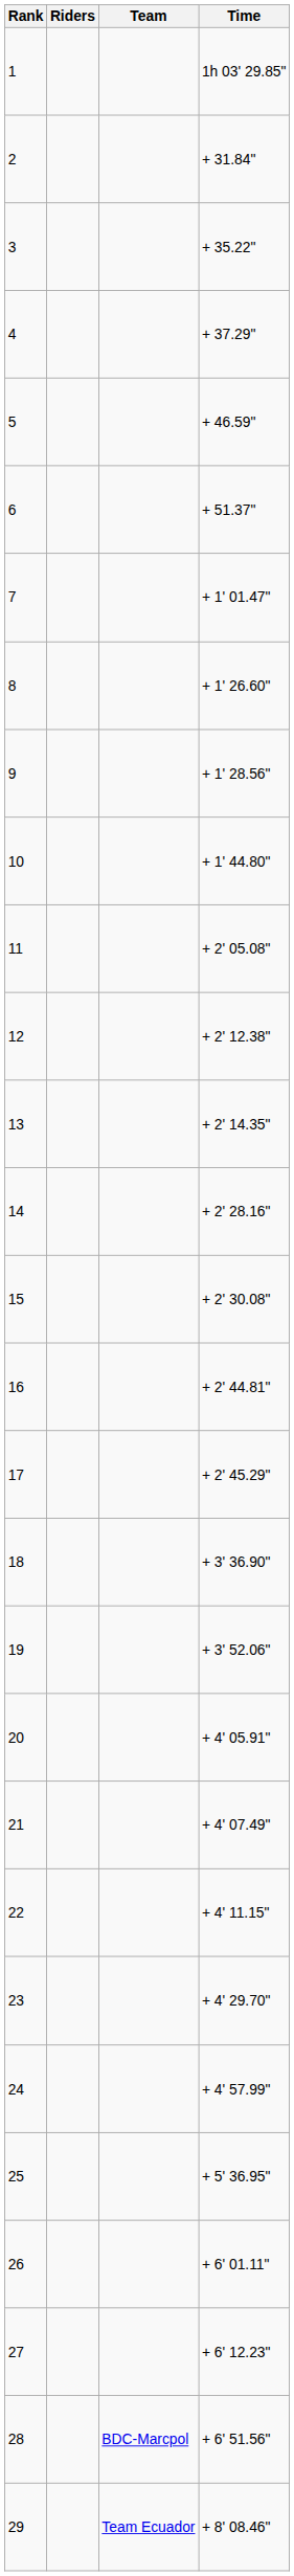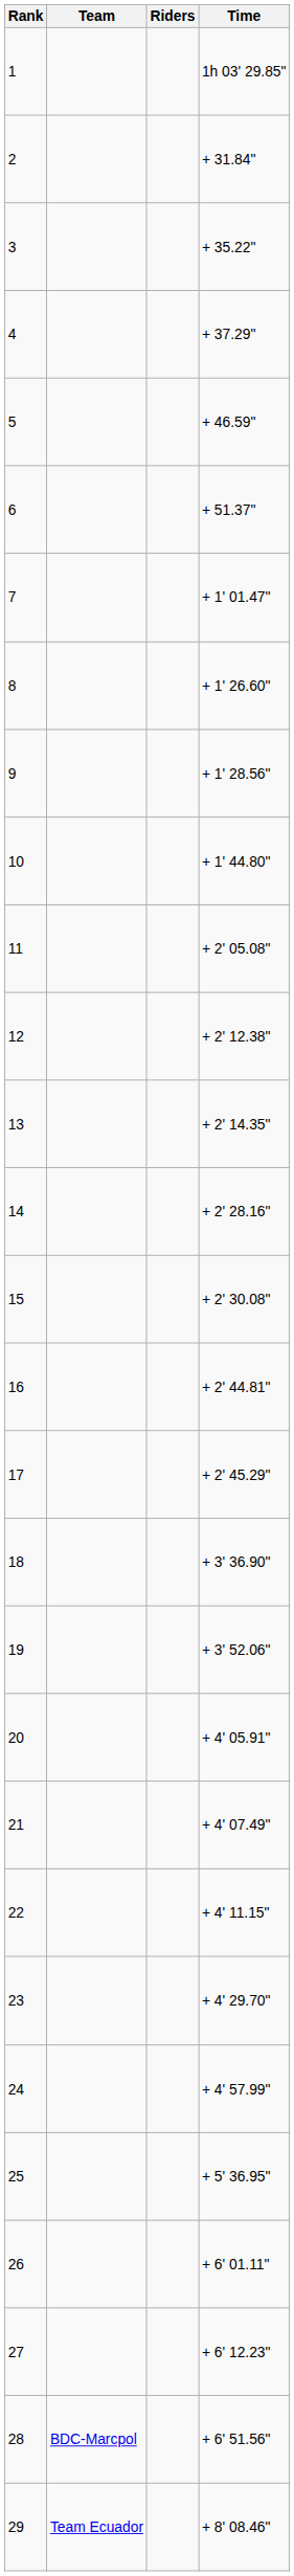columns swapped: Team <-> Riders
